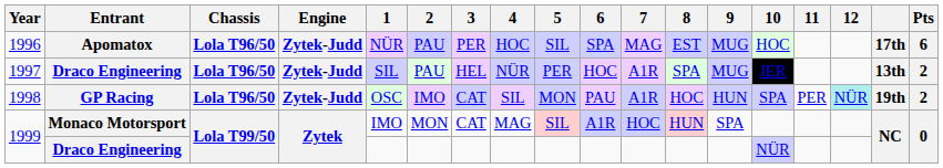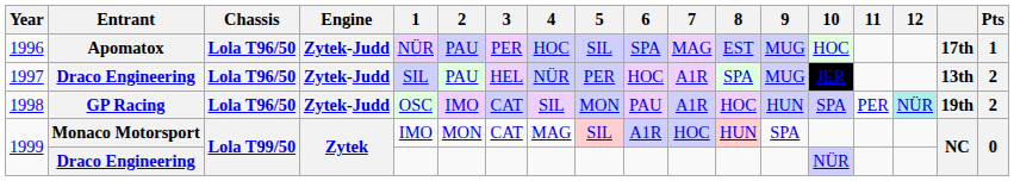1996 | Pts: 6 -> 1
